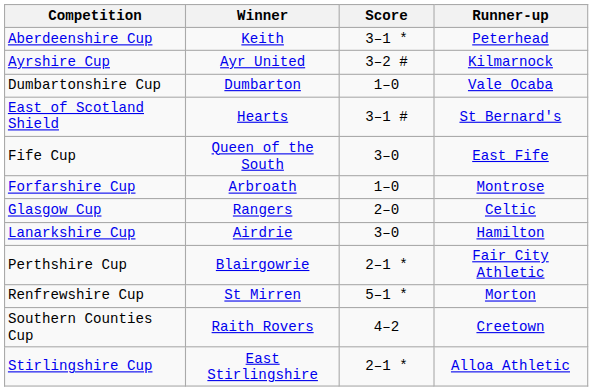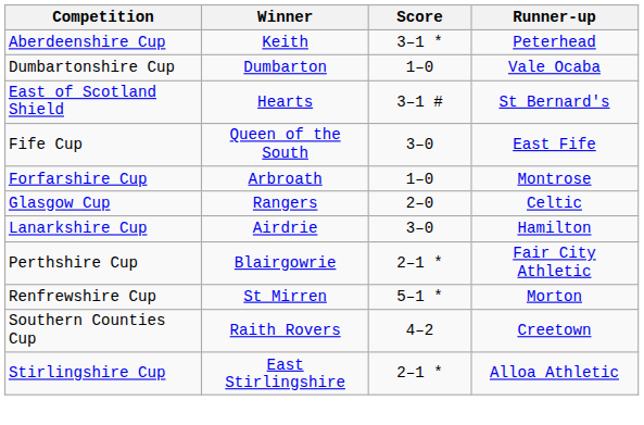- row: Ayrshire Cup | Ayr United | 3–2 # | Kilmarnock
